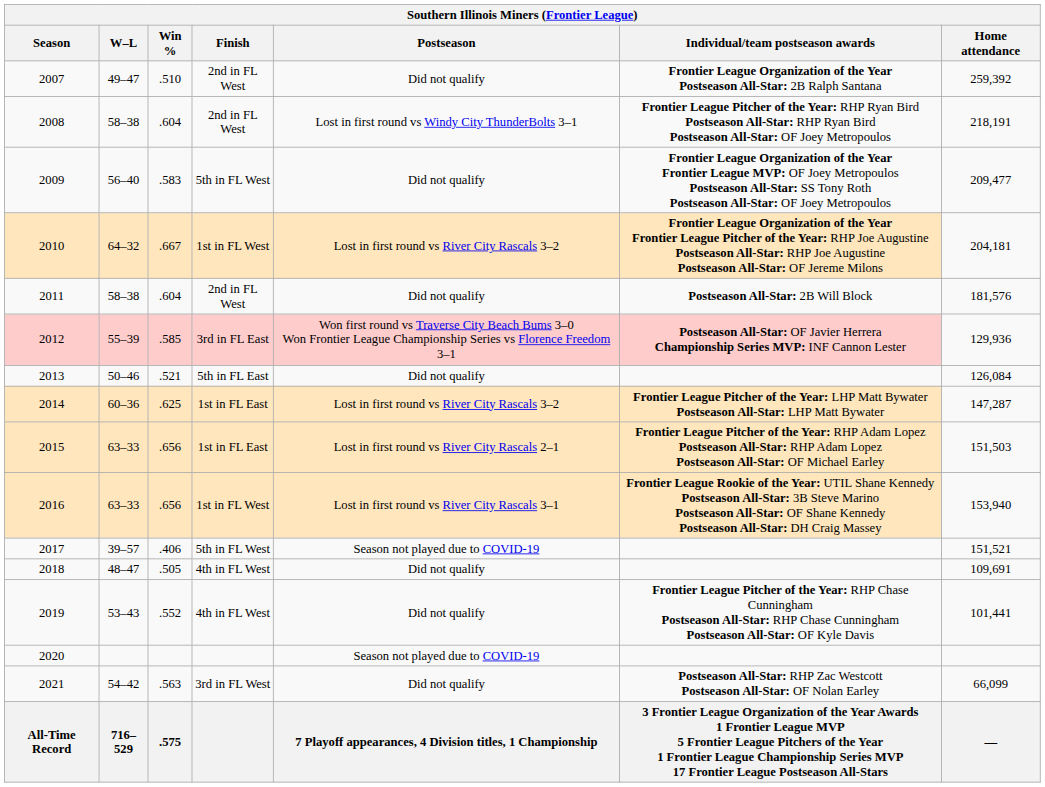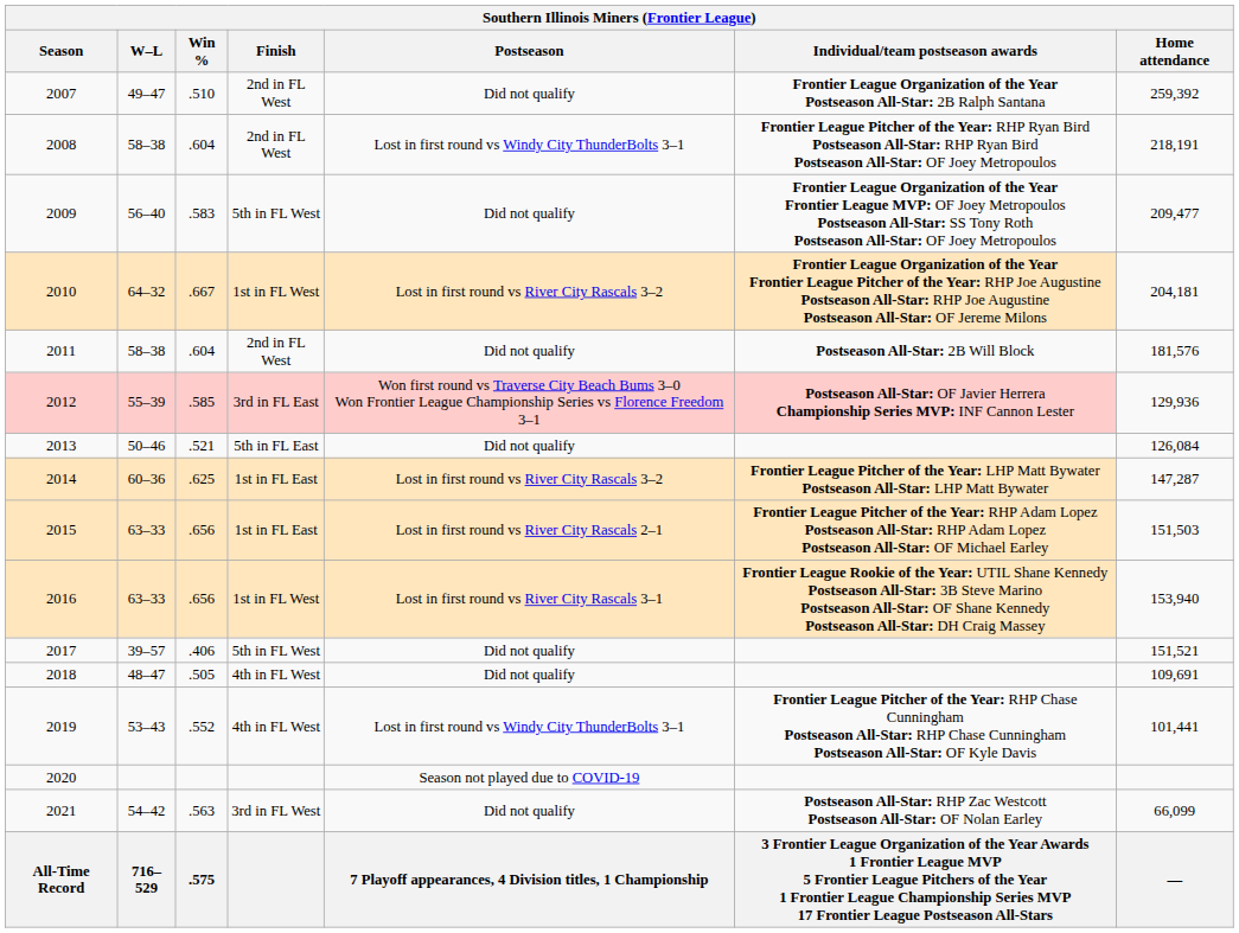2017 | Postseason: Season not played due to COVID-19 -> Did not qualify
2019 | Postseason: Did not qualify -> Lost in first round vs Windy City ThunderBolts 3–1
